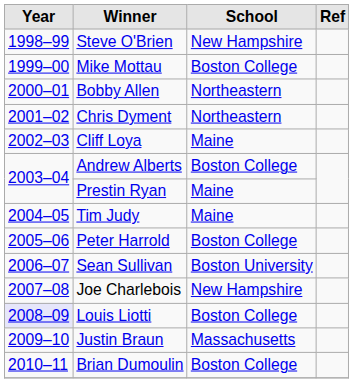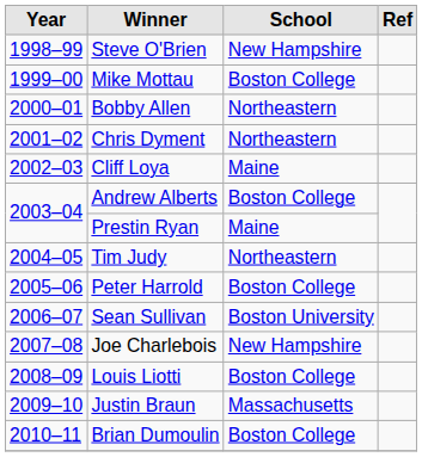Tim Judy | School: Maine -> Northeastern
Louis Liotti | Year: lavender background -> no background
